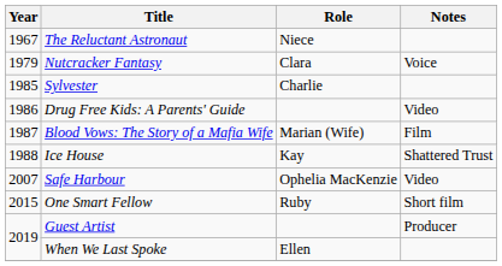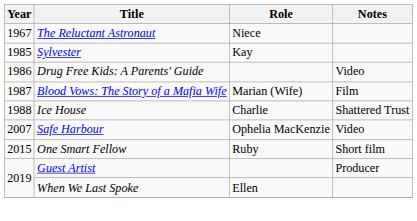- row: 1979 | Nutcracker Fantasy | Clara | Voice
Sylvester | Role: Charlie -> Kay
Ice House | Role: Kay -> Charlie
